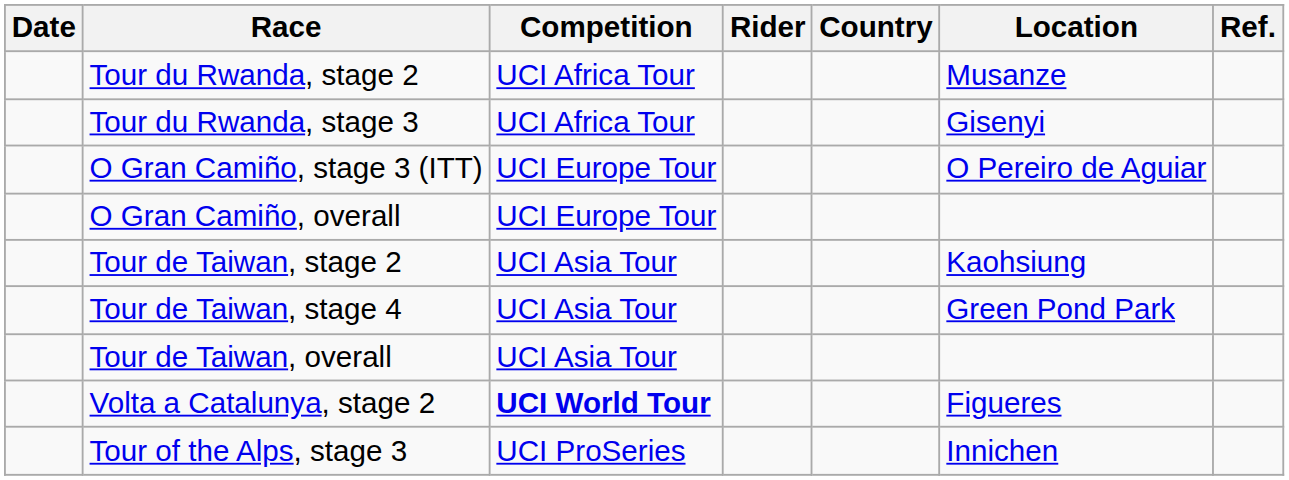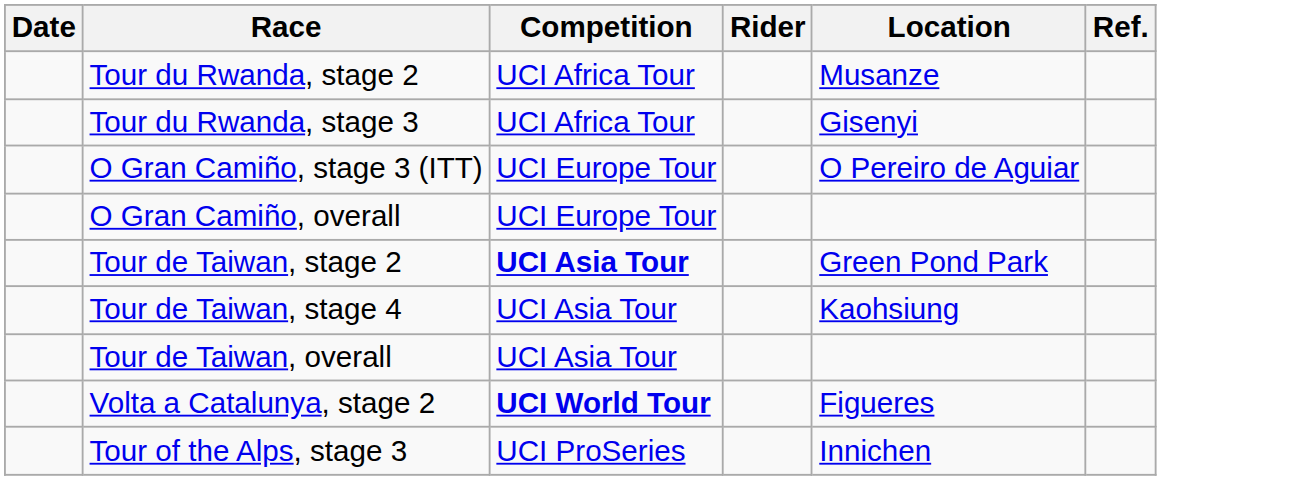- column: Country
Tour de Taiwan, stage 2 | Competition: normal -> bold
Tour de Taiwan, stage 2 | Location: Kaohsiung -> Green Pond Park
Tour de Taiwan, stage 4 | Location: Green Pond Park -> Kaohsiung
